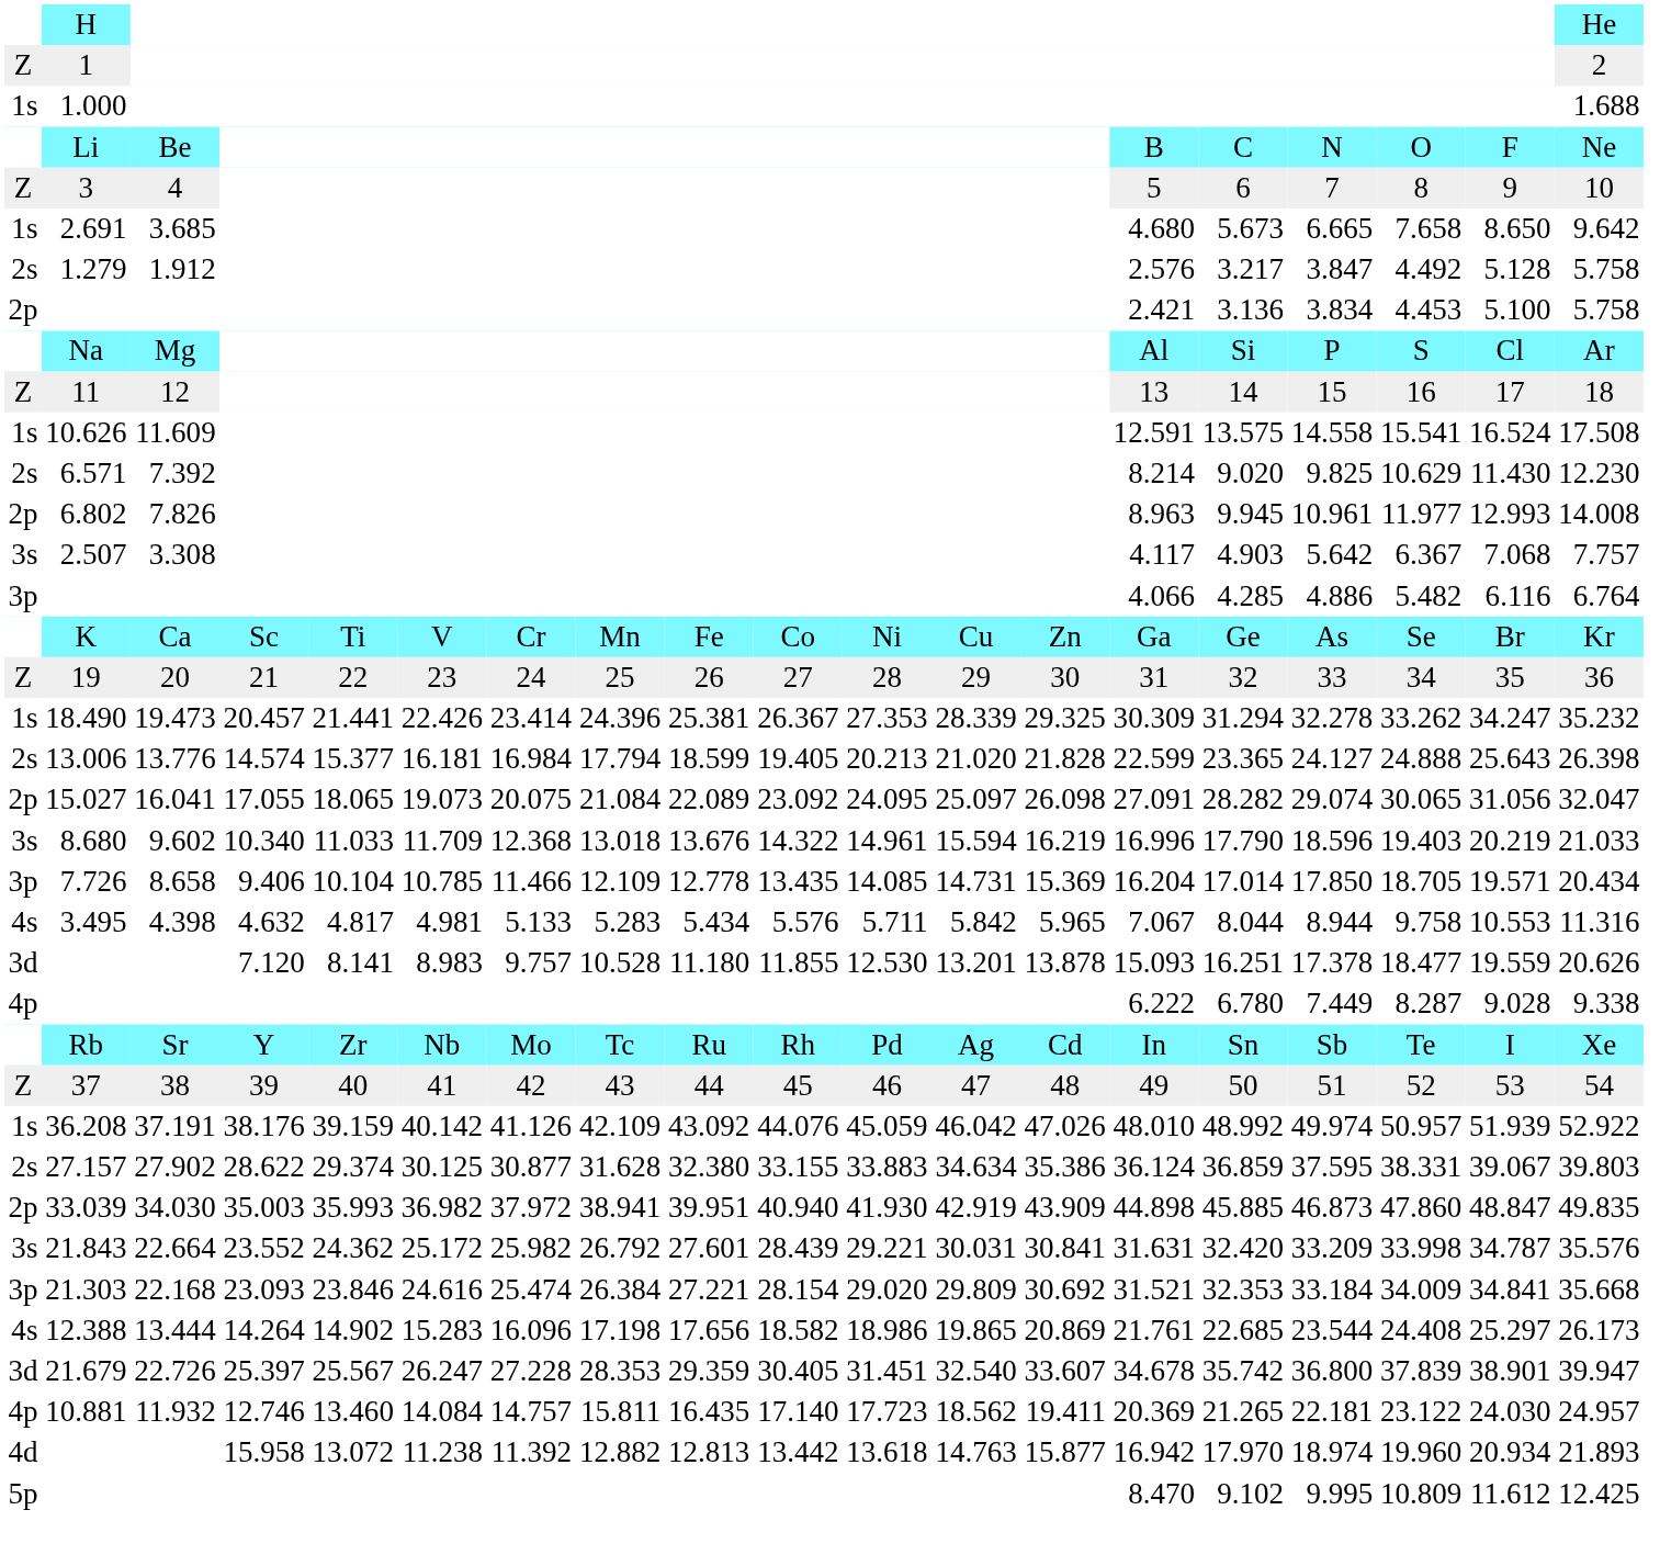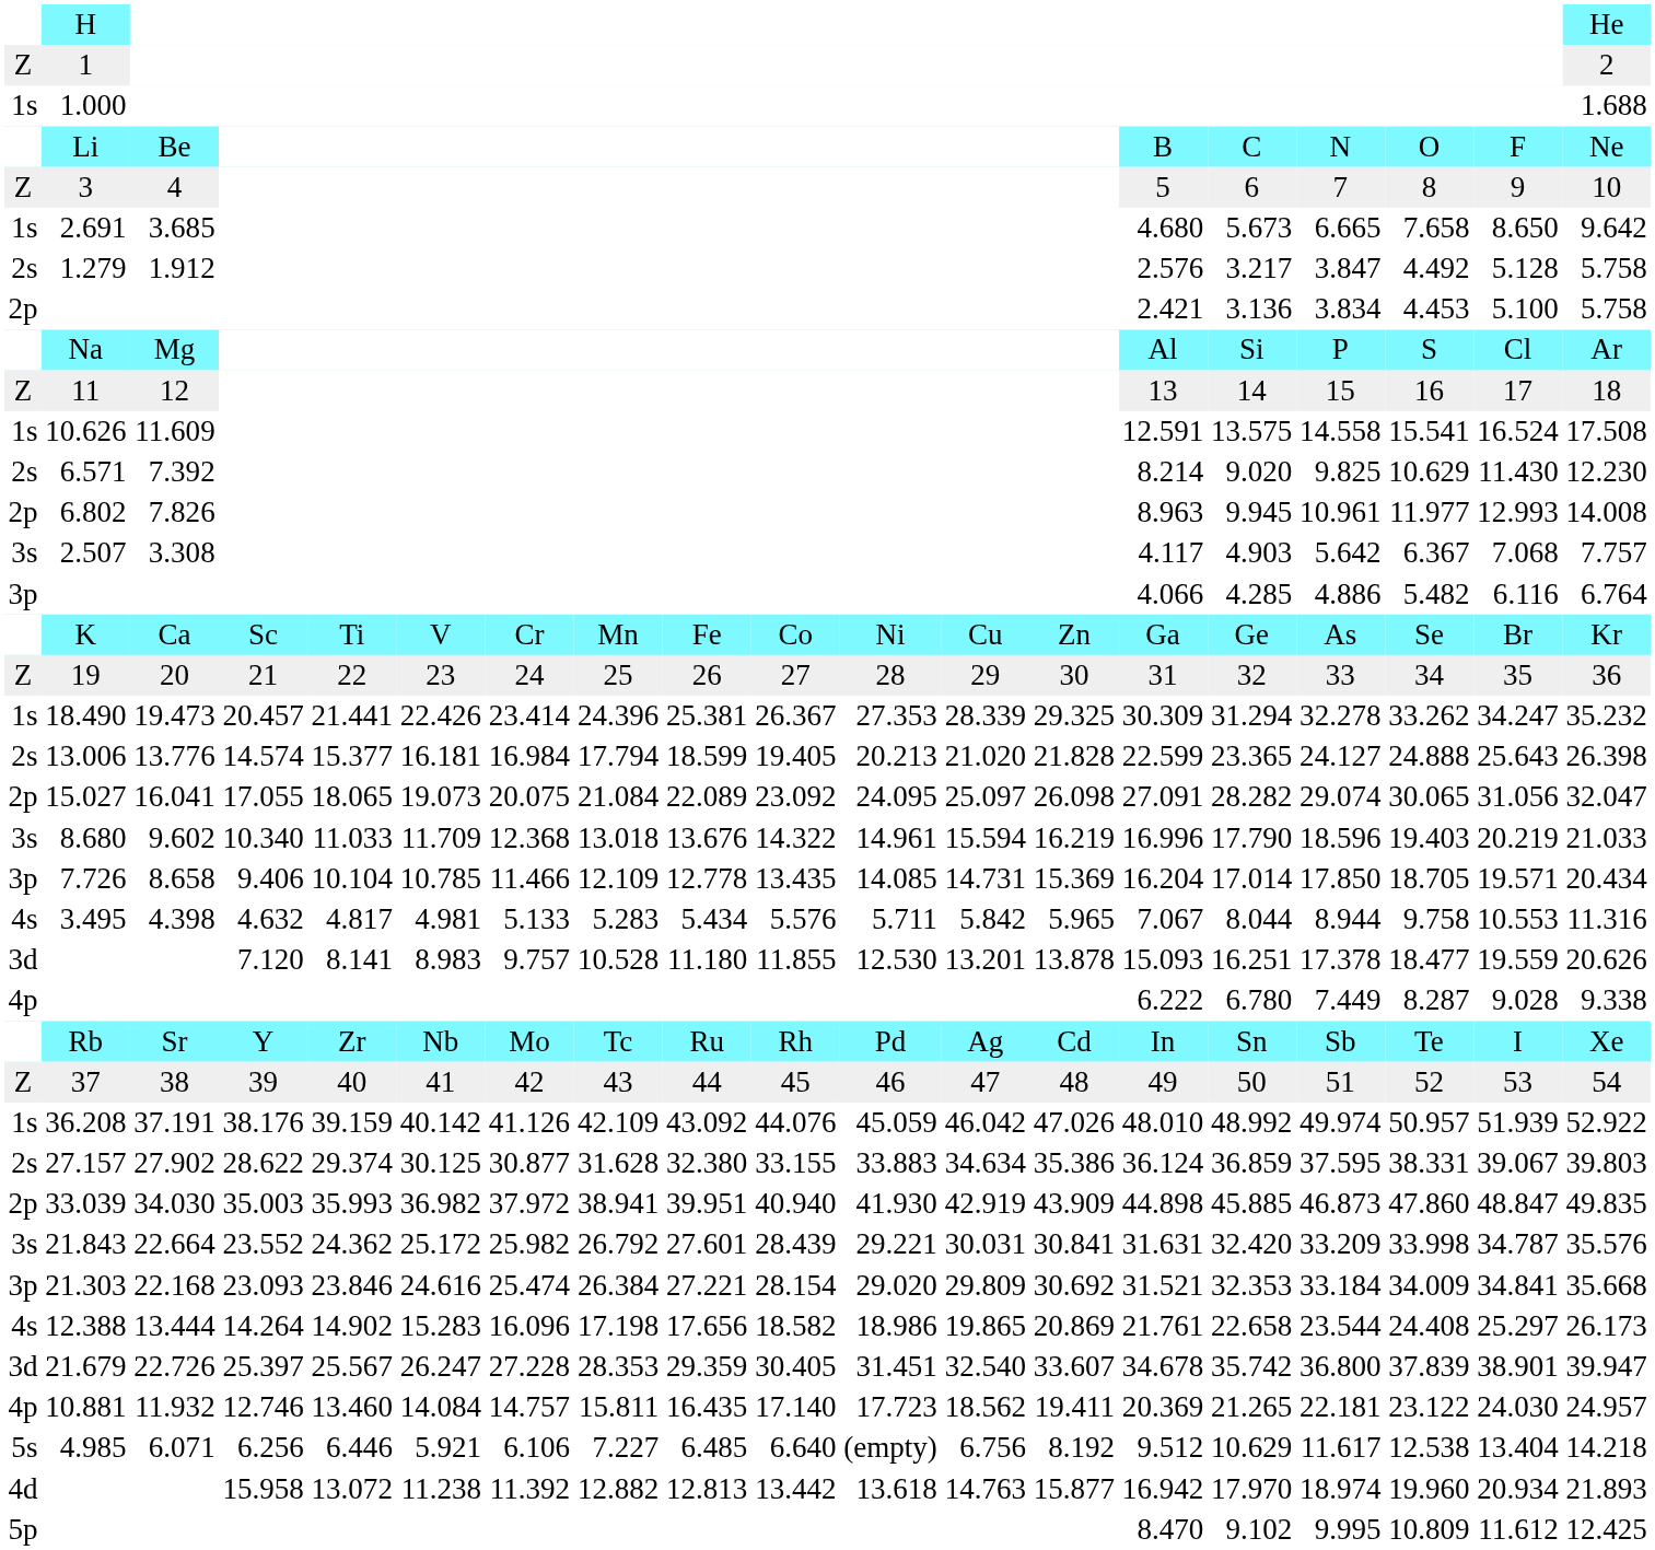12.388 | column 15: 22.685 -> 22.658
+ row: 5s | 4.985 | 6.071 | 6.256 | 6.446 | 5.921 | 6.106 | 7.227 | 6.485 | 6.640 | (empty) | 6.756 | 8.192 | 9.512 | 10.629 | 11.617 | 12.538 | 13.404 | 14.218
